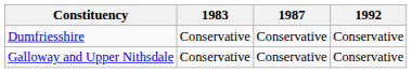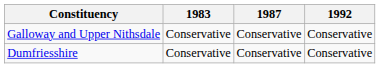rows swapped: Dumfriesshire <-> Galloway and Upper Nithsdale
